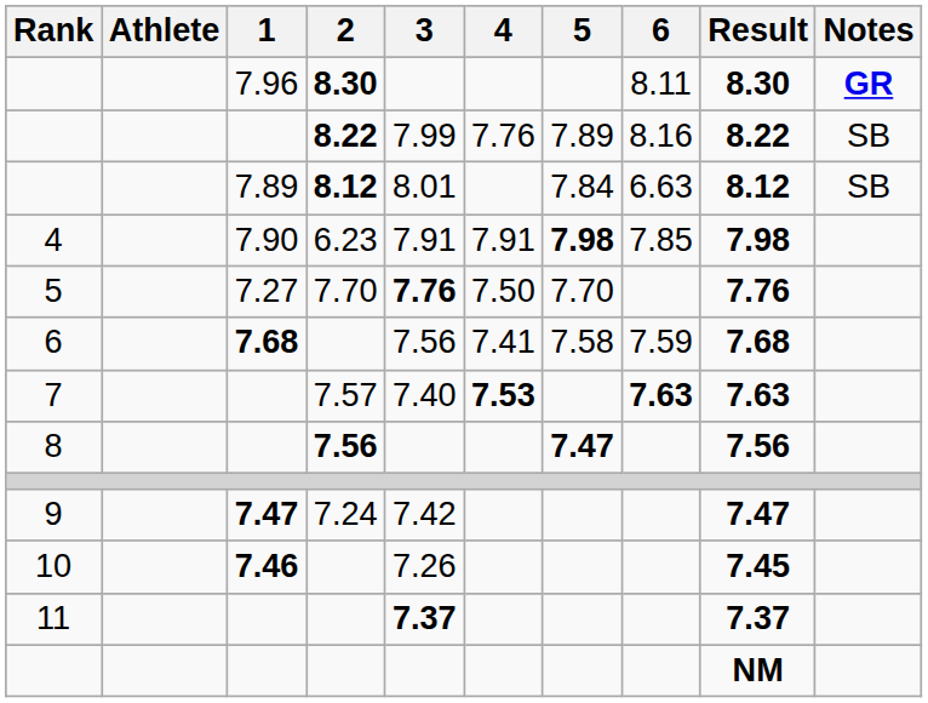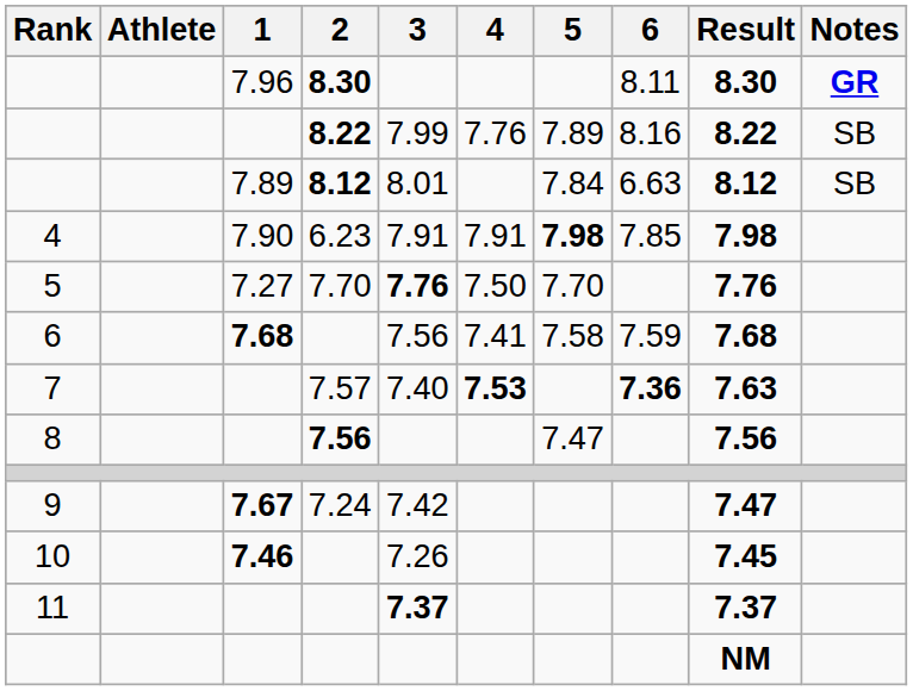7 | 6: 7.63 -> 7.36
8 | 5: bold -> normal
9 | 1: 7.47 -> 7.67
